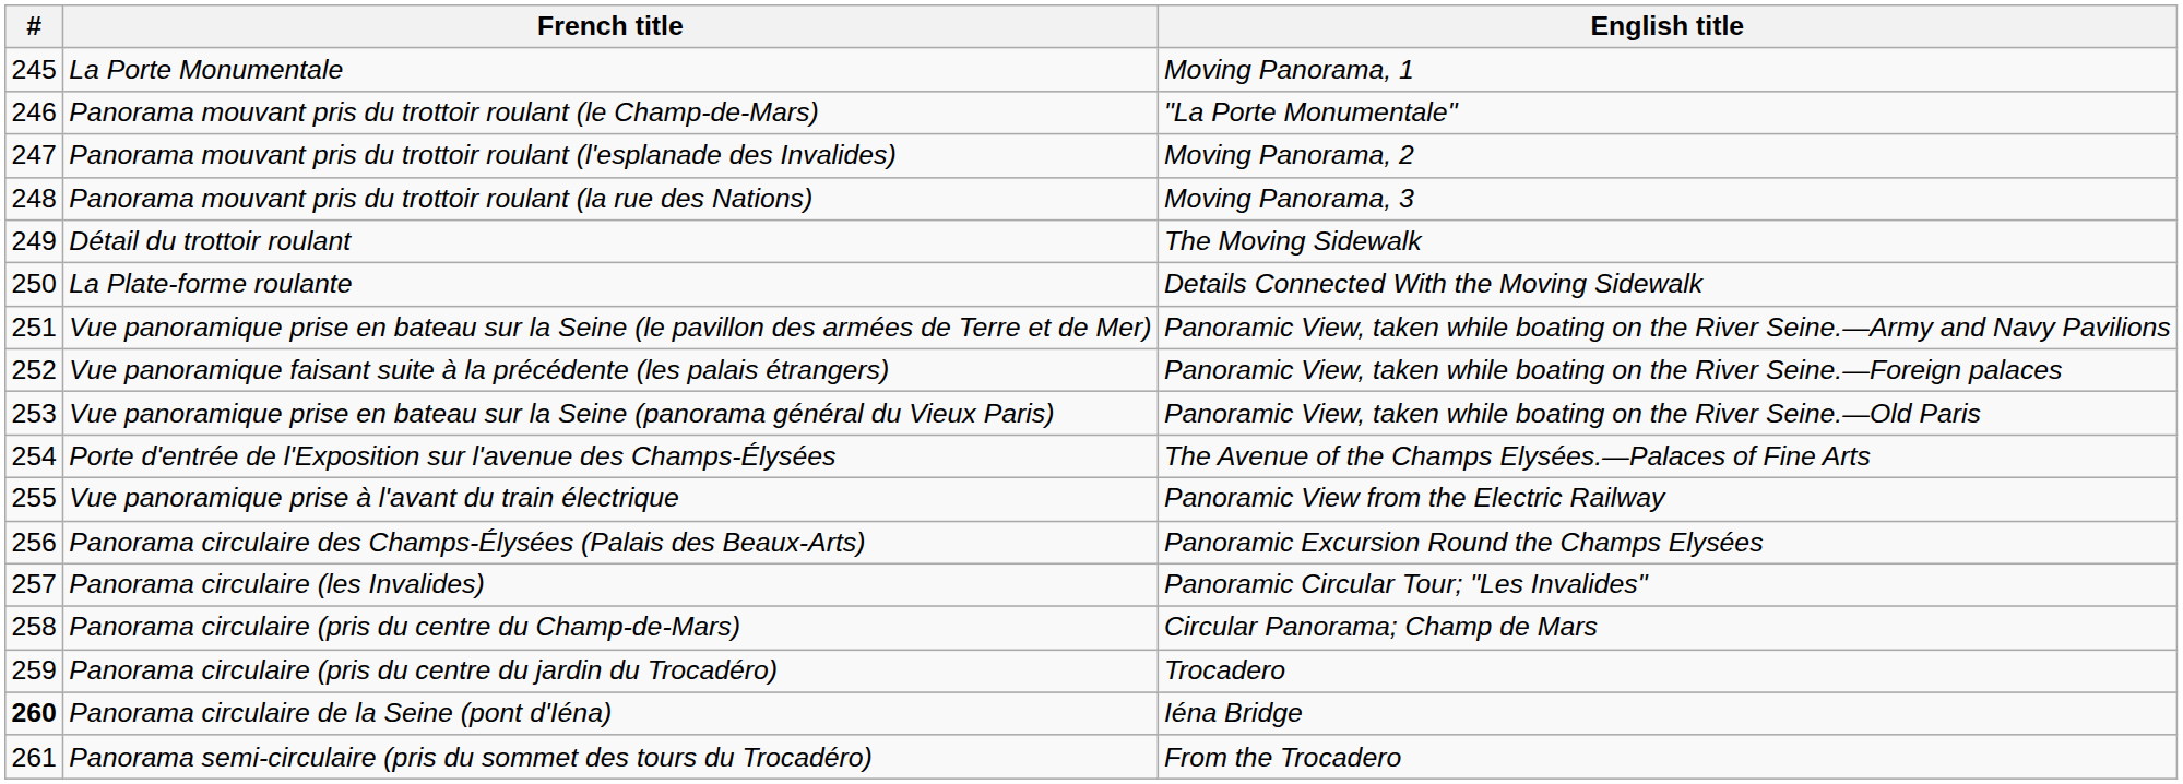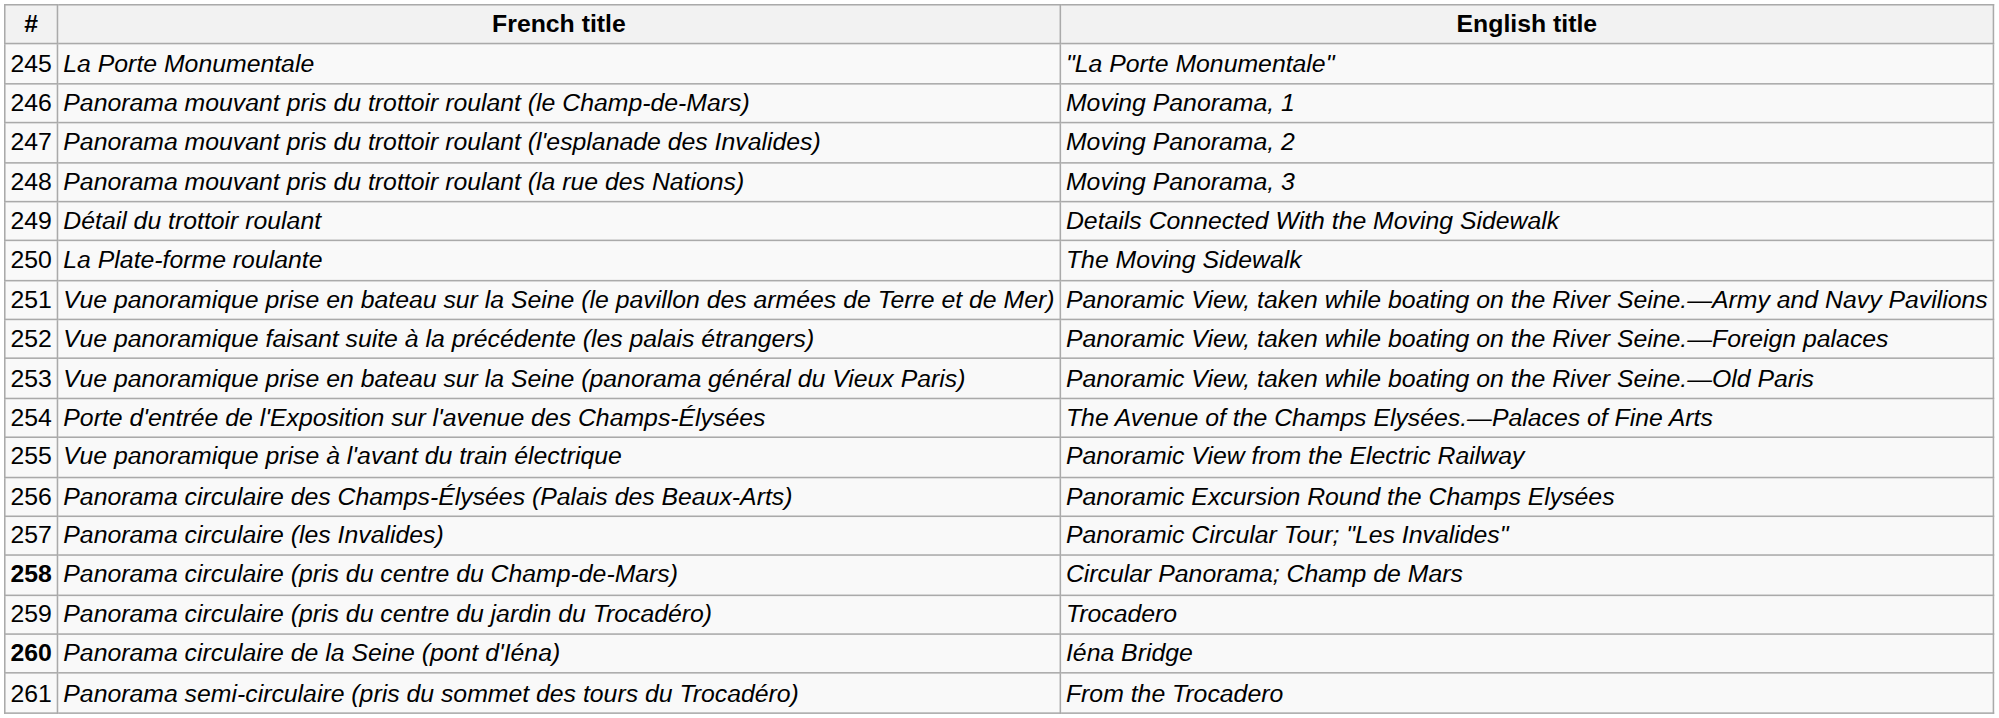La Porte Monumentale | English title: Moving Panorama, 1 -> "La Porte Monumentale"
Panorama mouvant pris du trottoir roulant (le Champ-de-Mars) | English title: "La Porte Monumentale" -> Moving Panorama, 1
Détail du trottoir roulant | English title: The Moving Sidewalk -> Details Connected With the Moving Sidewalk
La Plate-forme roulante | English title: Details Connected With the Moving Sidewalk -> The Moving Sidewalk
Panorama circulaire (pris du centre du Champ-de-Mars) | #: normal -> bold
